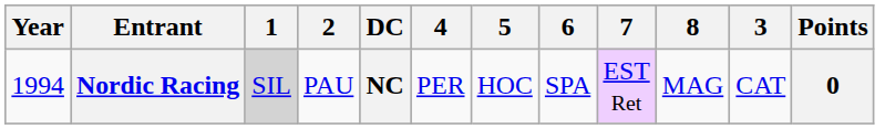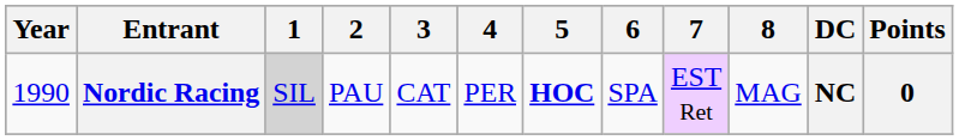columns swapped: 3 <-> DC
Nordic Racing | Year: 1994 -> 1990
Nordic Racing | 5: normal -> bold
